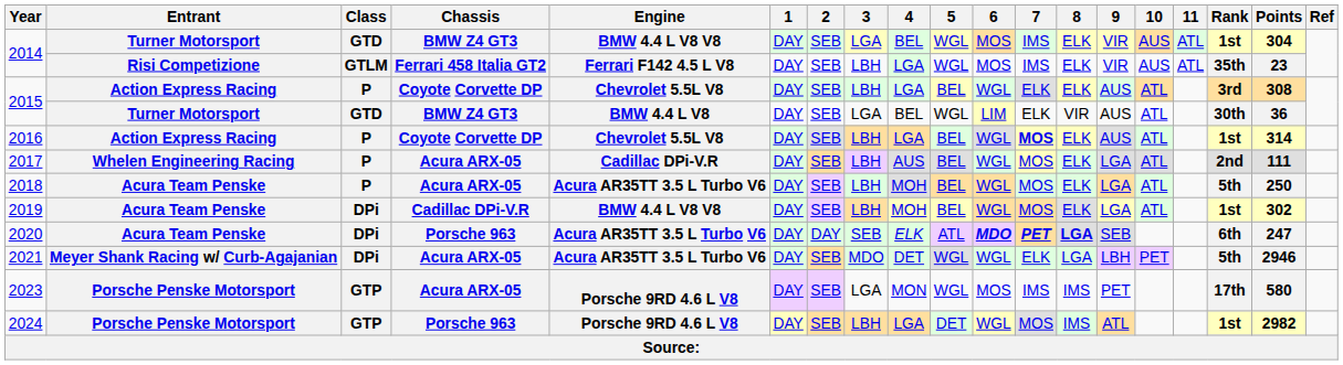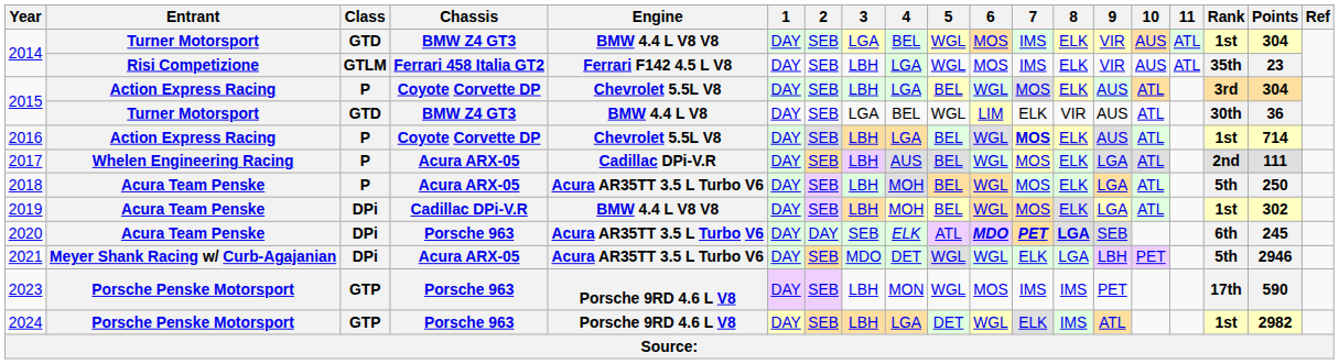2015 / Action Express Racing | 7: ELK -> MOS
2015 / Action Express Racing | Points: 308 -> 304
2016 | Points: 314 -> 714
2020 | Points: 247 -> 245
2023 | Chassis: Acura ARX-05 -> Porsche 963
2023 | 3: LGA -> LBH
2023 | Points: 580 -> 590
2024 | 7: MOS -> ELK
